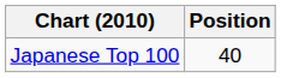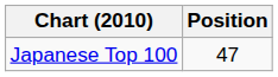Japanese Top 100 | Position: 40 -> 47
